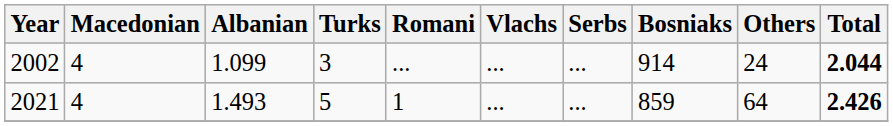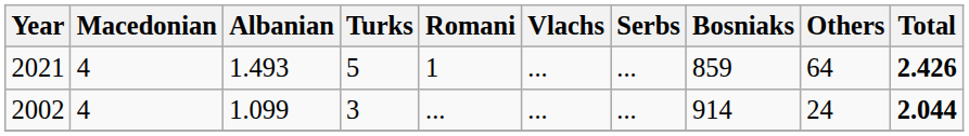rows swapped: 2002 <-> 2021
